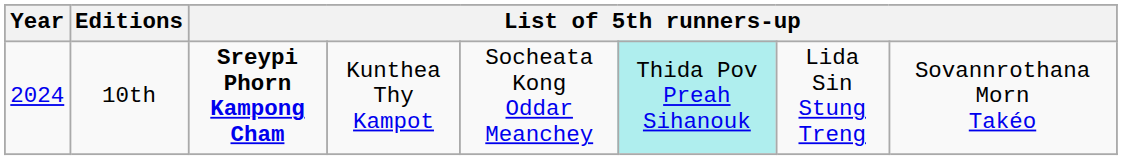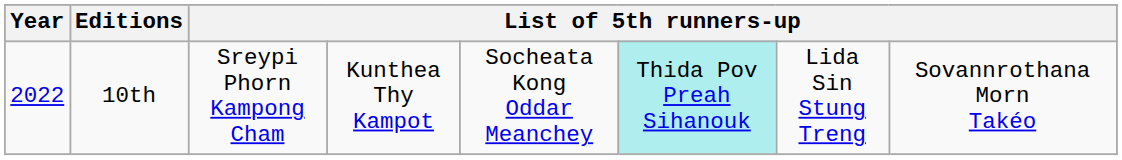10th | Year: 2024 -> 2022
10th | column 3: bold -> normal
